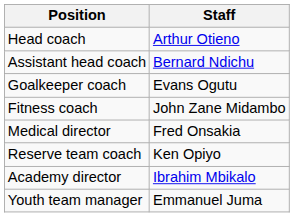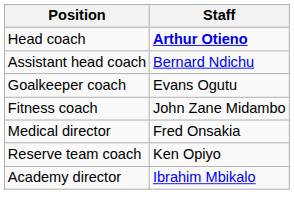Head coach | Staff: normal -> bold
- row: Youth team manager | Emmanuel Juma
